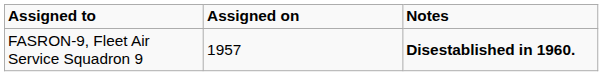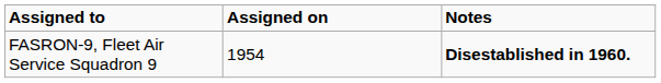FASRON-9, Fleet Air Service Squadron 9 | Assigned on: 1957 -> 1954
